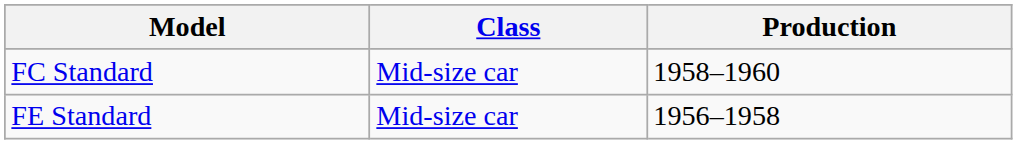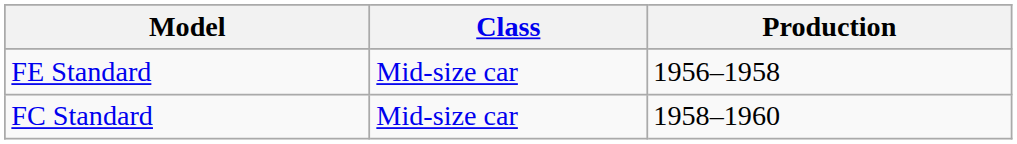rows swapped: FE Standard <-> FC Standard
